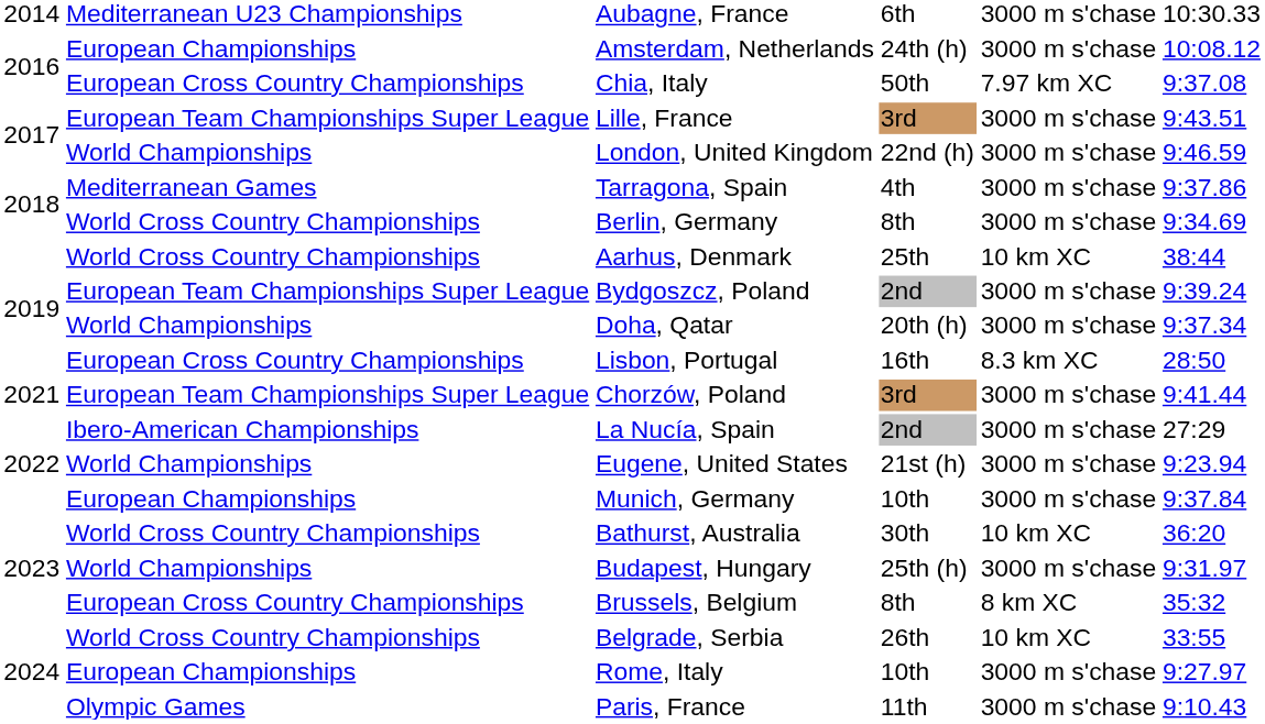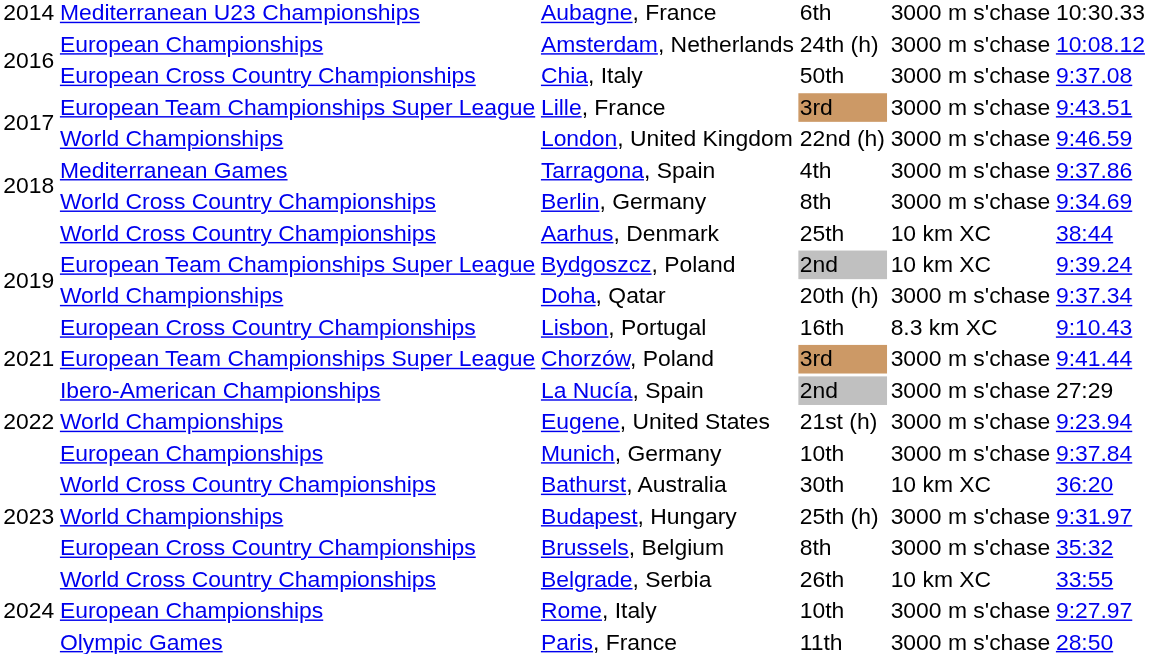Chia, Italy | column 5: 7.97 km XC -> 3000 m s'chase
Bydgoszcz, Poland | column 5: 3000 m s'chase -> 10 km XC
Lisbon, Portugal | column 6: 28:50 -> 9:10.43
Brussels, Belgium | column 5: 8 km XC -> 3000 m s'chase
Paris, France | column 6: 9:10.43 -> 28:50
